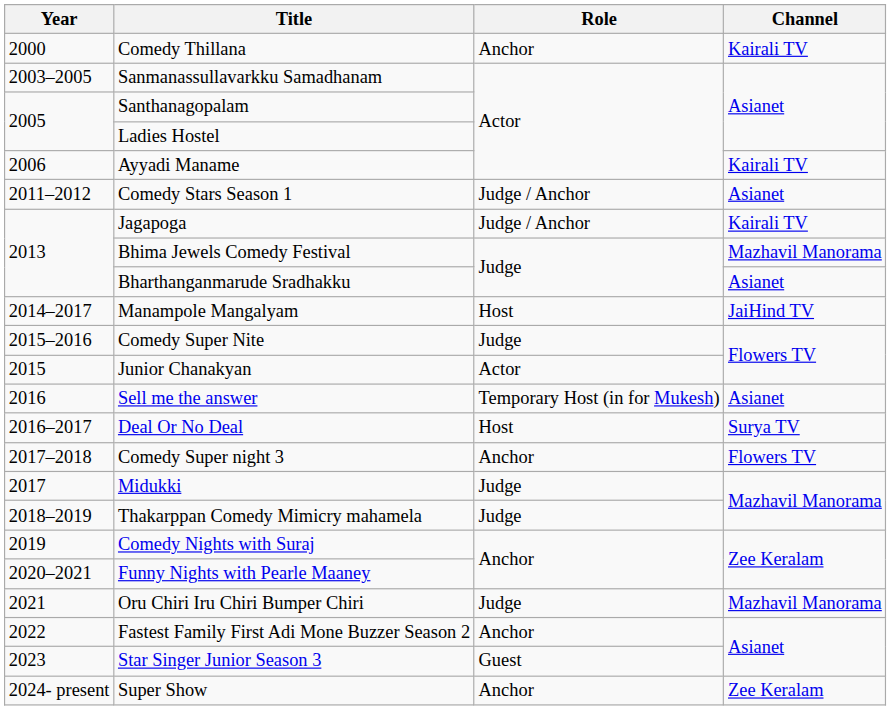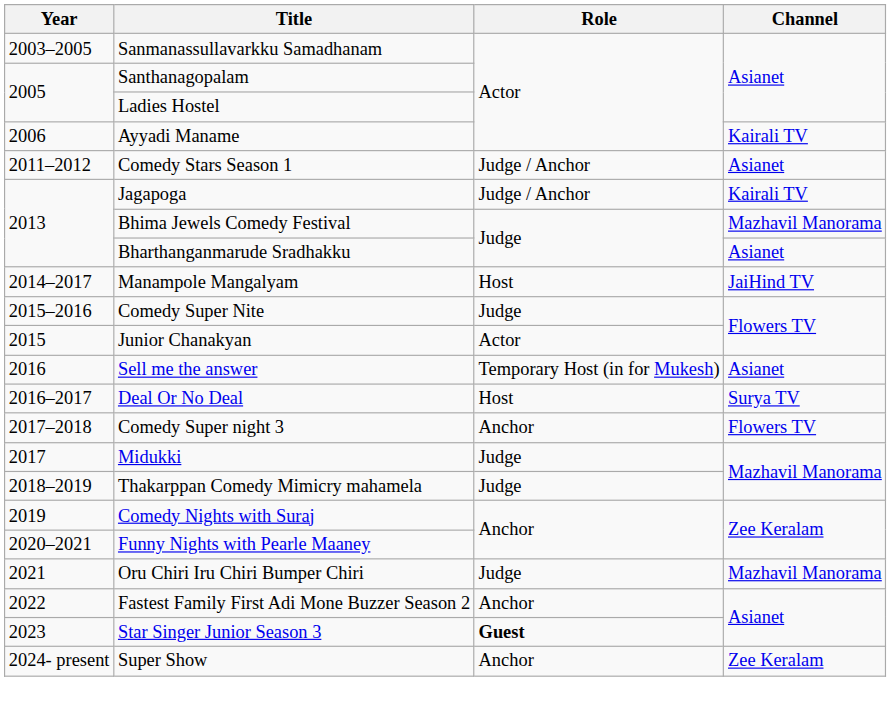- row: 2000 | Comedy Thillana | Anchor | Kairali TV
Star Singer Junior Season 3 | Role: normal -> bold
